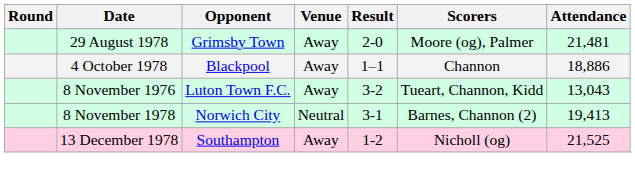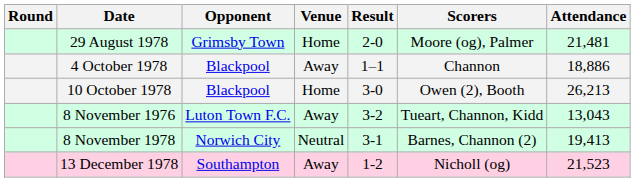29 August 1978 | Venue: Away -> Home
+ row: 10 October 1978 | Blackpool | Home | 3-0 | Owen (2), Booth | 26,213
13 December 1978 | Attendance: 21,525 -> 21,523
